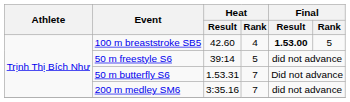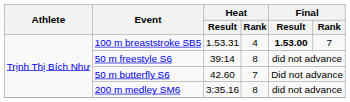100 m breaststroke SB5 | Heat / Result: 42.60 -> 1.53.31
100 m breaststroke SB5 | Final / Rank: 5 -> 7
50 m freestyle S6 | Heat / Rank: 5 -> 8
50 m butterfly S6 | Heat / Result: 1.53.31 -> 42.60
200 m medley SM6 | Heat / Rank: 7 -> 8
